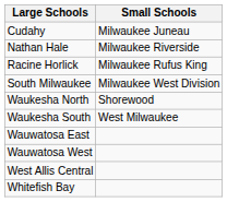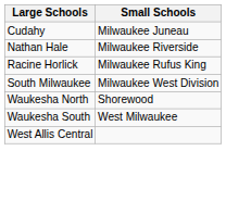- row: Wauwatosa East
- row: Wauwatosa West
- row: Whitefish Bay
